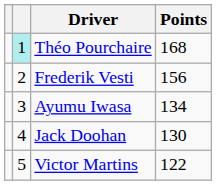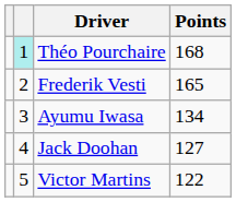Frederik Vesti | Points: 156 -> 165
Jack Doohan | Points: 130 -> 127
